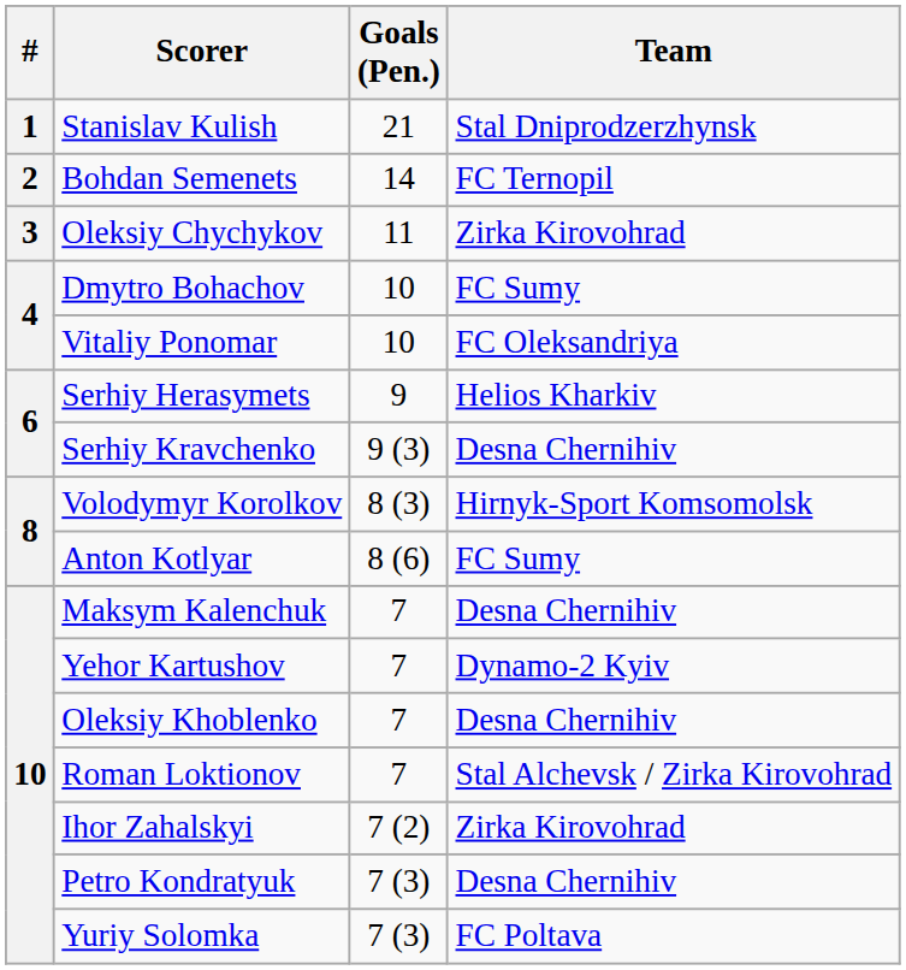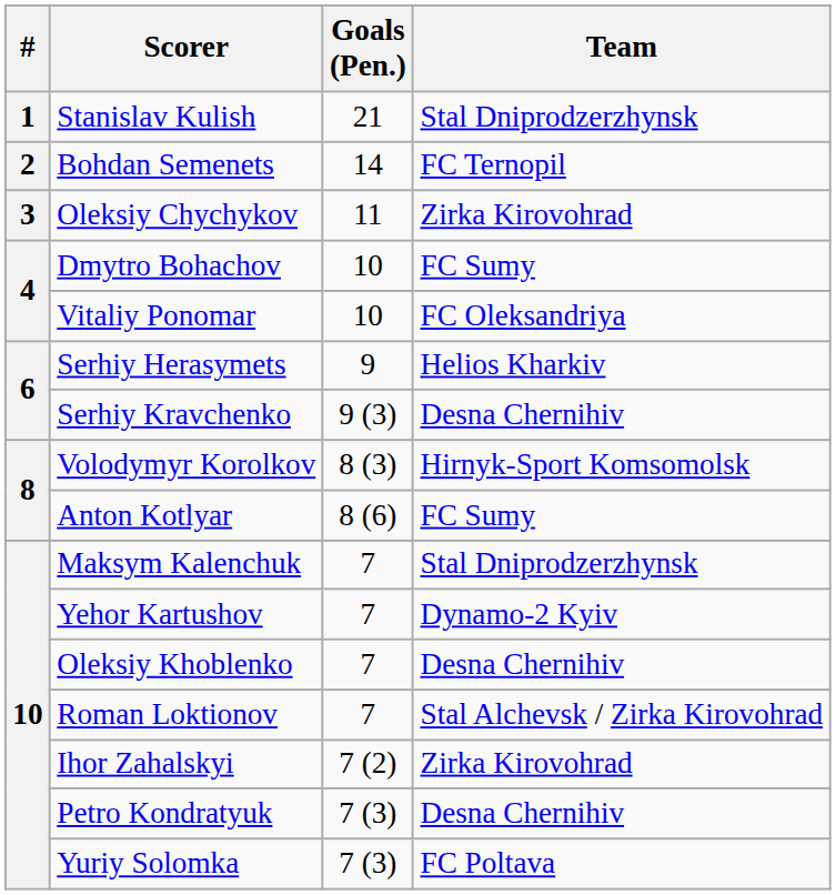Maksym Kalenchuk | Team: Desna Chernihiv -> Stal Dniprodzerzhynsk
